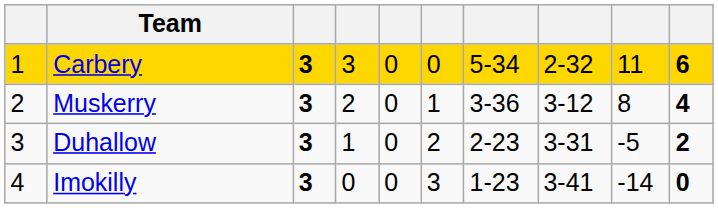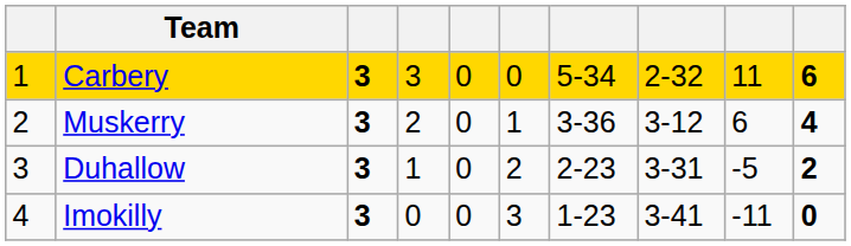Muskerry | column 9: 8 -> 6
Imokilly | column 9: -14 -> -11
